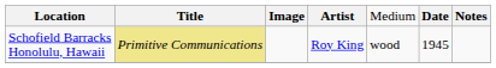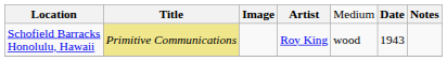Schofield Barracks Honolulu, Hawaii | column 6: 1945 -> 1943
